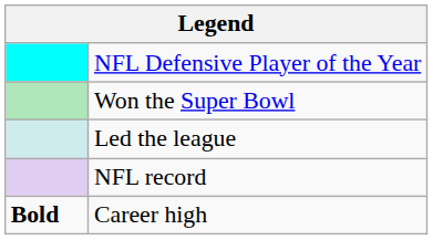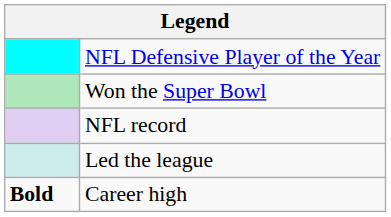rows swapped: NFL record <-> Led the league
